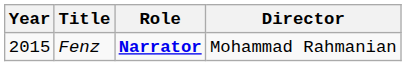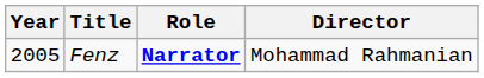Fenz | Year: 2015 -> 2005
